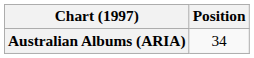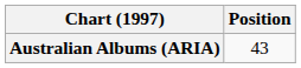Australian Albums (ARIA) | Position: 34 -> 43
